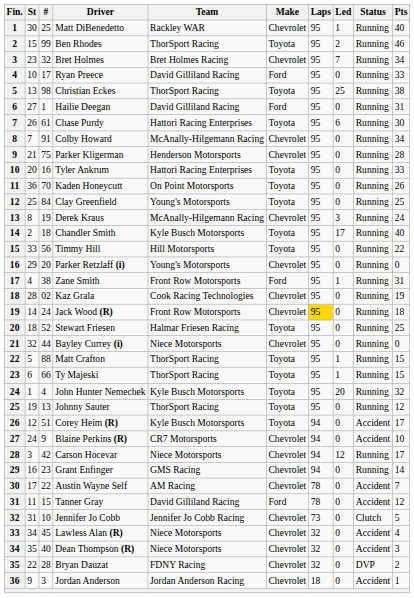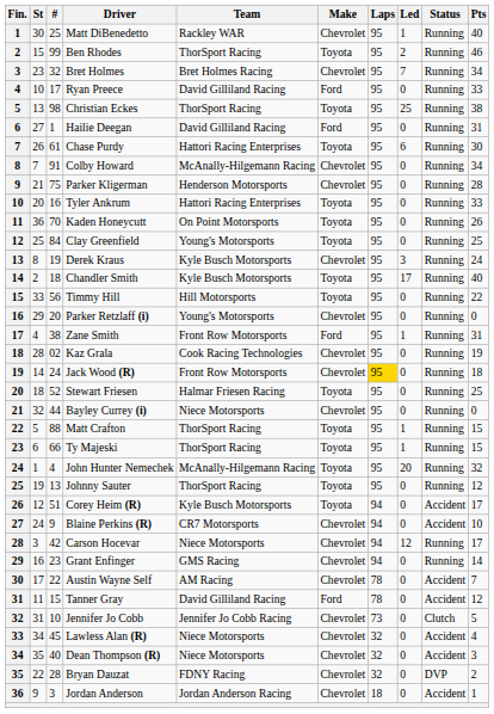Derek Kraus | Team: McAnally-Hilgemann Racing -> Kyle Busch Motorsports
John Hunter Nemechek | Team: Kyle Busch Motorsports -> McAnally-Hilgemann Racing
